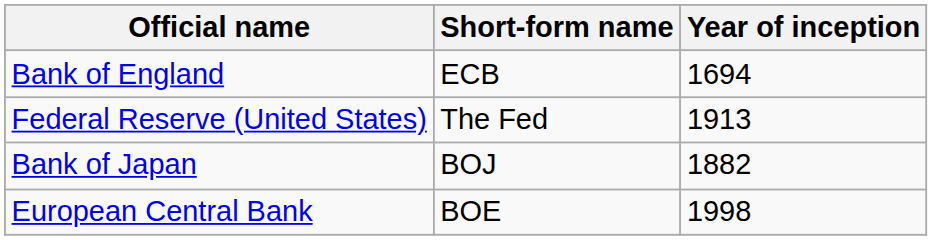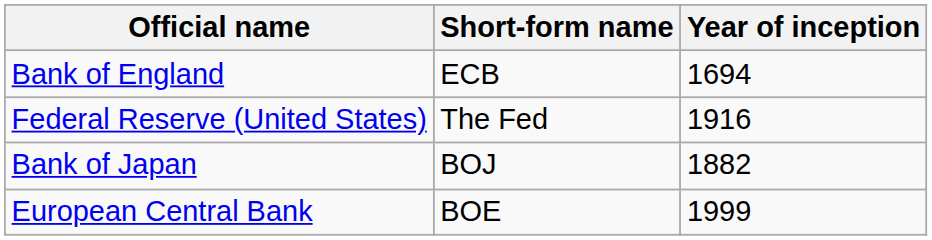Federal Reserve (United States) | Year of inception: 1913 -> 1916
European Central Bank | Year of inception: 1998 -> 1999
